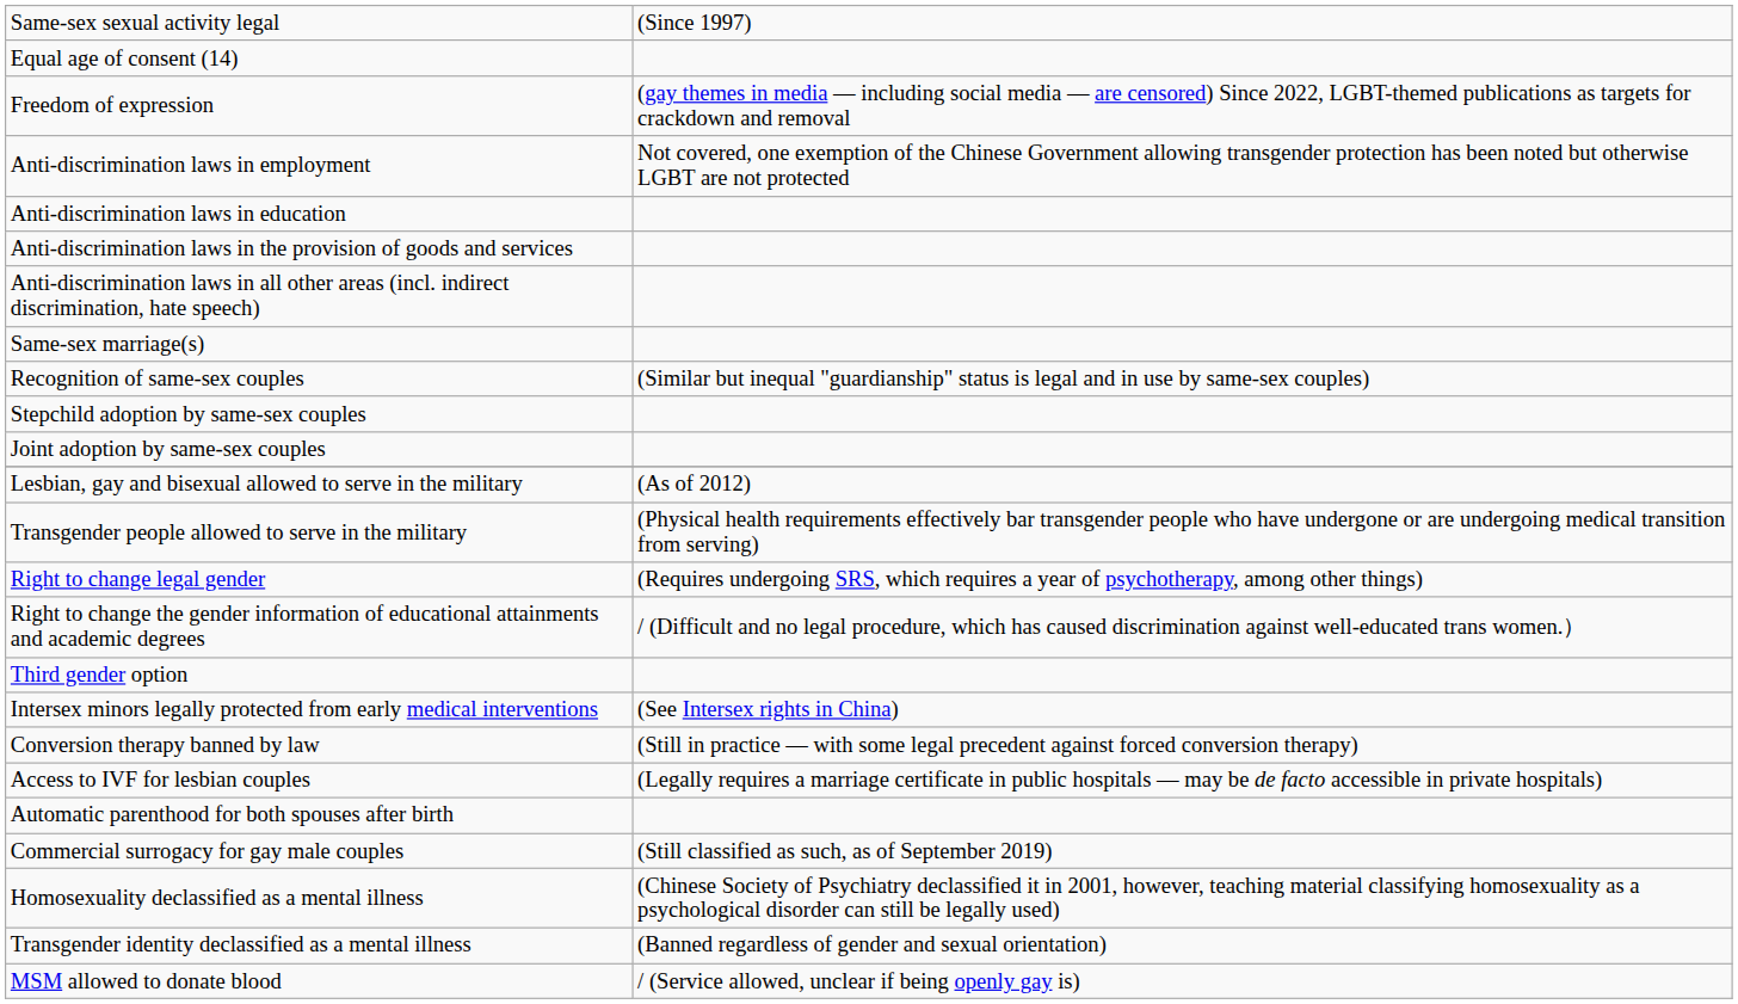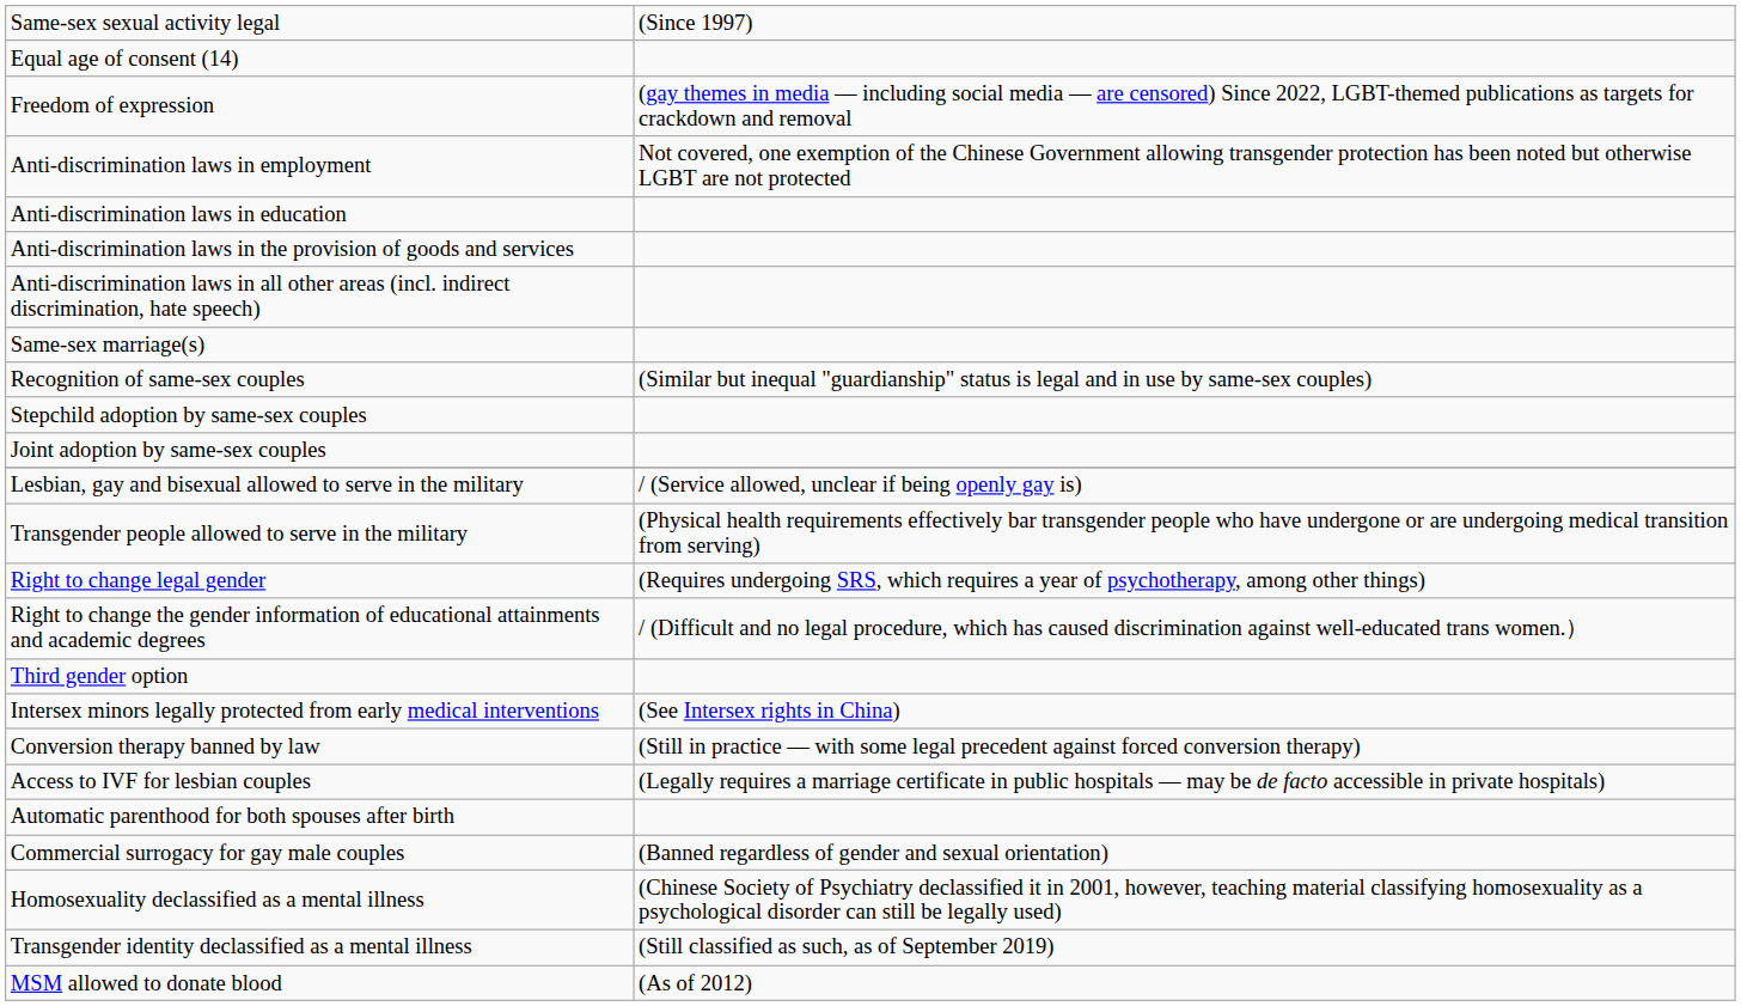Lesbian, gay and bisexual allowed to serve in the military | column 2: (As of 2012) -> / (Service allowed, unclear if being openly gay is)
Commercial surrogacy for gay male couples | column 2: (Still classified as such, as of September 2019) -> (Banned regardless of gender and sexual orientation)
Transgender identity declassified as a mental illness | column 2: (Banned regardless of gender and sexual orientation) -> (Still classified as such, as of September 2019)
MSM allowed to donate blood | column 2: / (Service allowed, unclear if being openly gay is) -> (As of 2012)
